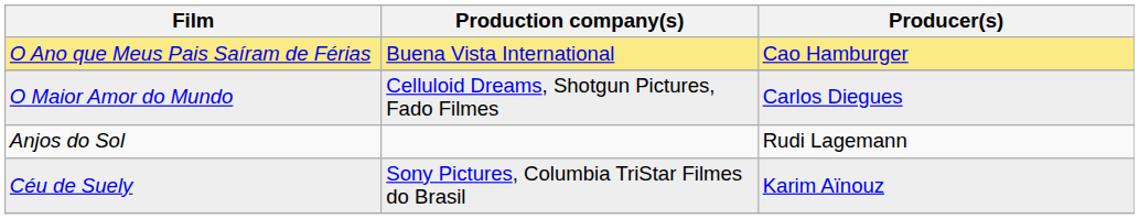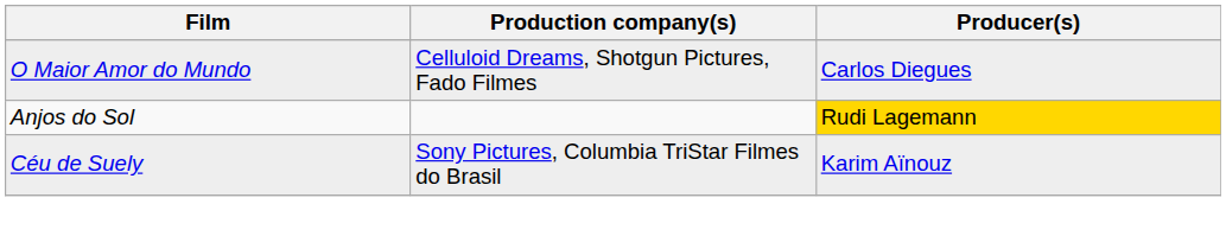- row: O Ano que Meus Pais Saíram de Férias | Buena Vista International | Cao Hamburger
Anjos do Sol | Producer(s): no background -> gold background
